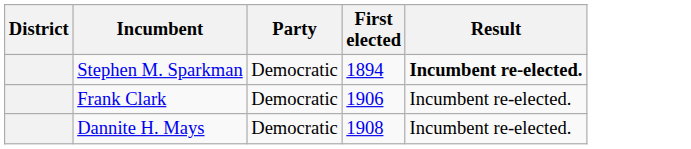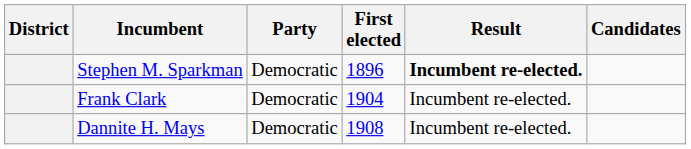+ column: Candidates
Stephen M. Sparkman | First elected: 1894 -> 1896
Frank Clark | First elected: 1906 -> 1904
